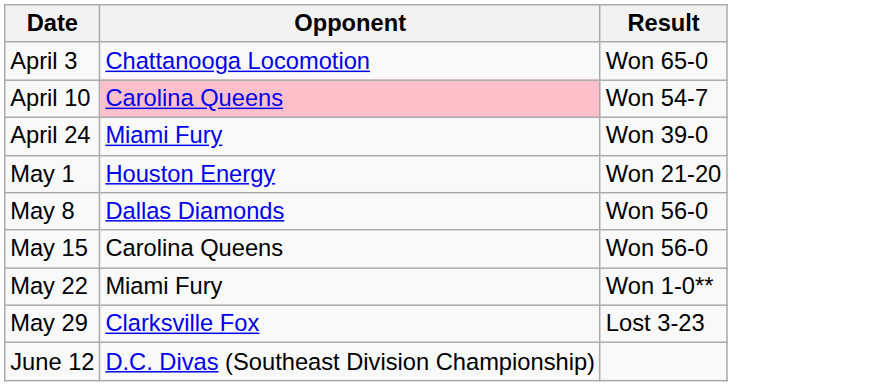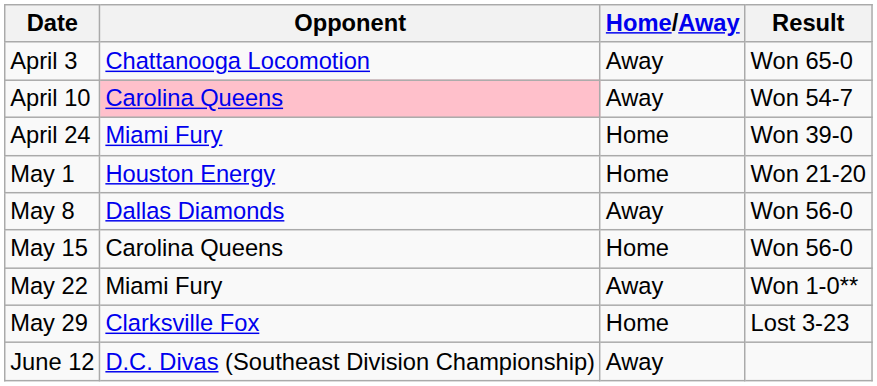+ column: Home/Away | Away | Away | Home | Home | Away | Home | Away | Home | Away
